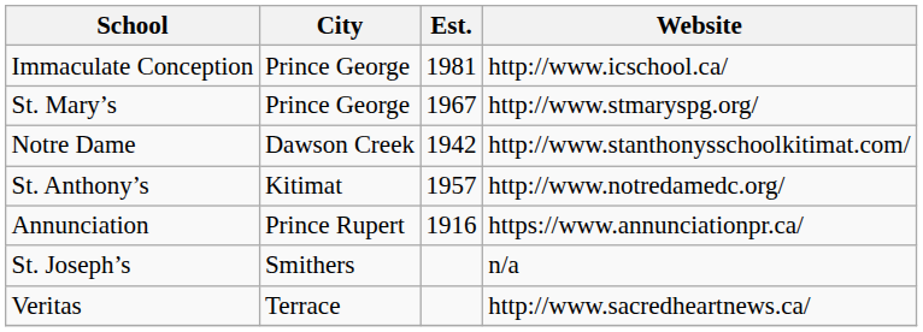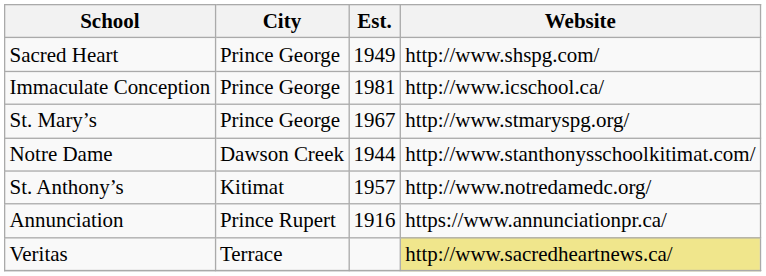+ row: Sacred Heart | Prince George | 1949 | http://www.shspg.com/
Notre Dame | Est.: 1942 -> 1944
- row: St. Joseph’s | Smithers | n/a
Veritas | Website: no background -> khaki background
